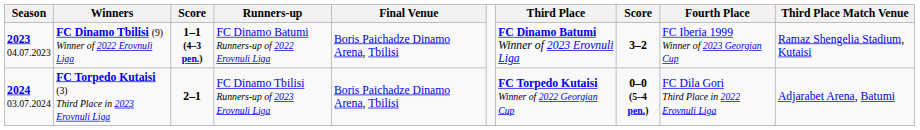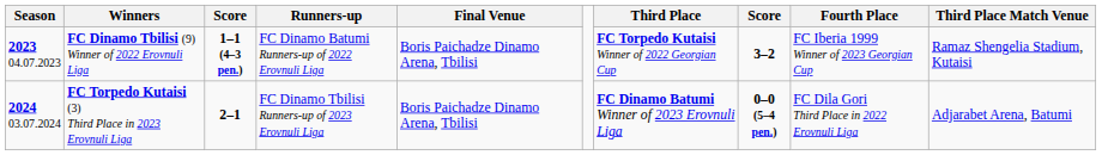FC Dinamo Tbilisi (9) Winner of 2022 Erovnuli Liga | Third Place: FC Dinamo Batumi Winner of 2023 Erovnuli Liga -> FC Torpedo Kutaisi Winner of 2022 Georgian Cup
FC Torpedo Kutaisi (3) Third Place in 2023 Erovnuli Liga | Third Place: FC Torpedo Kutaisi Winner of 2022 Georgian Cup -> FC Dinamo Batumi Winner of 2023 Erovnuli Liga
